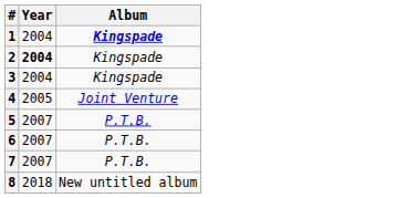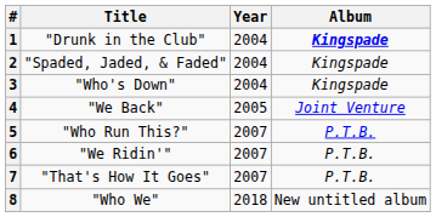+ column: Title | "Drunk in the Club" | "Spaded, Jaded, & Faded" | "Who's Down" | "We Back" | "Who Run This?" | "We Ridin'" | "That's How It Goes" | "Who We"
2 | Year: bold -> normal
